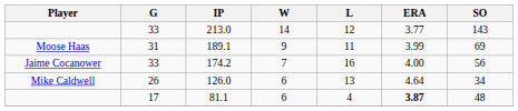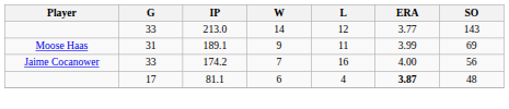- row: Mike Caldwell | 26 | 126.0 | 6 | 13 | 4.64 | 34
